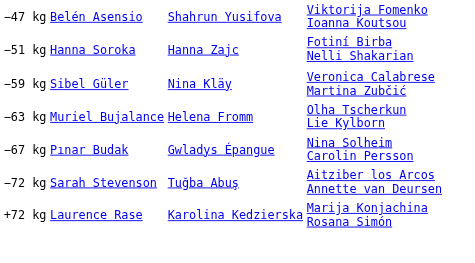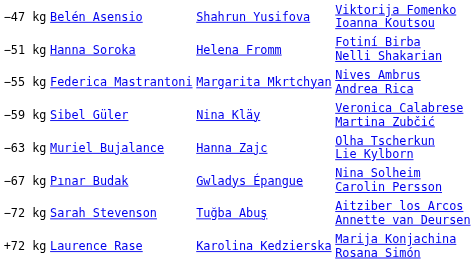−51 kg | column 3: Hanna Zajc -> Helena Fromm
+ row: −55 kg | Federica Mastrantoni | Margarita Mkrtchyan | Nives Ambrus Andrea Rica
−63 kg | column 3: Helena Fromm -> Hanna Zajc
